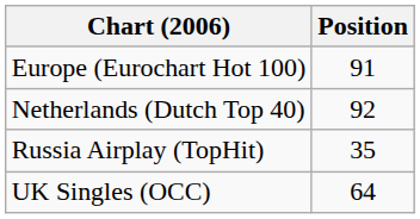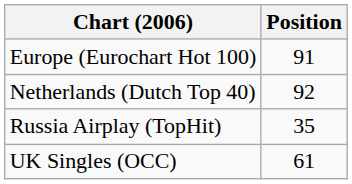UK Singles (OCC) | Position: 64 -> 61
